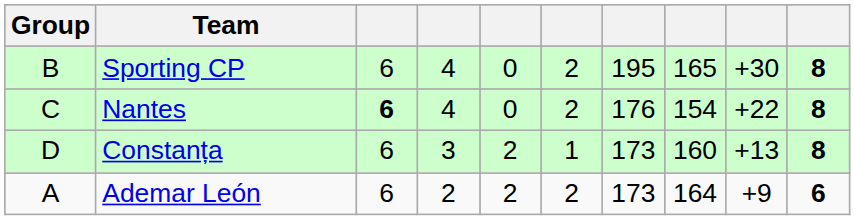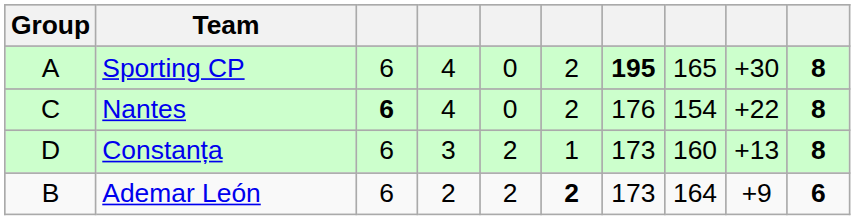Sporting CP | Group: B -> A
Sporting CP | column 7: normal -> bold
Ademar León | Group: A -> B
Ademar León | column 6: normal -> bold
